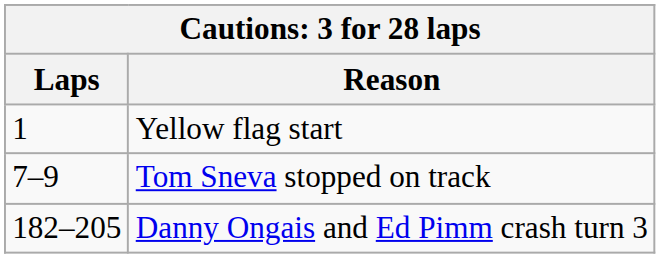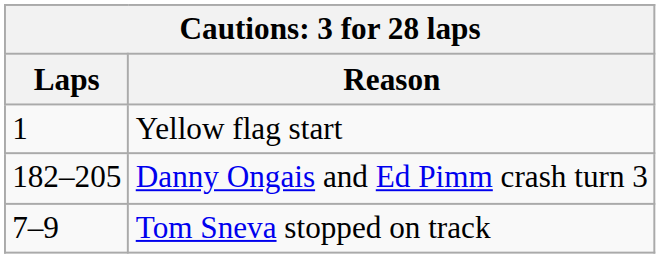rows swapped: Tom Sneva stopped on track <-> Danny Ongais and Ed Pimm crash turn 3
